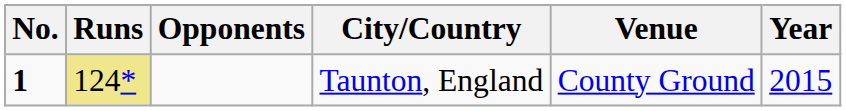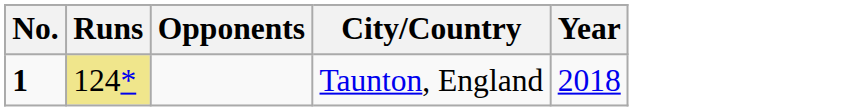- column: Venue | County Ground
Taunton, England | Year: 2015 -> 2018
